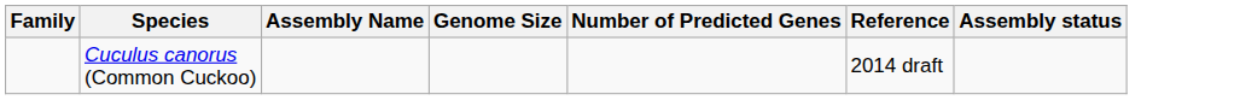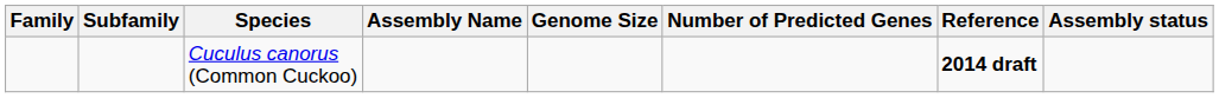+ column: Subfamily
Cuculus canorus (Common Cuckoo) | Reference: normal -> bold
